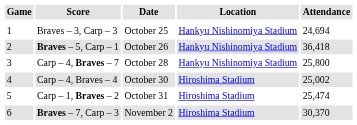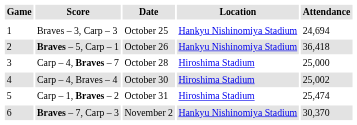Carp – 4, Braves – 7 | Location: Hankyu Nishinomiya Stadium -> Hiroshima Stadium
Carp – 4, Braves – 7 | Attendance: 25,800 -> 25,000
Braves – 7, Carp – 3 | Location: Hiroshima Stadium -> Hankyu Nishinomiya Stadium
